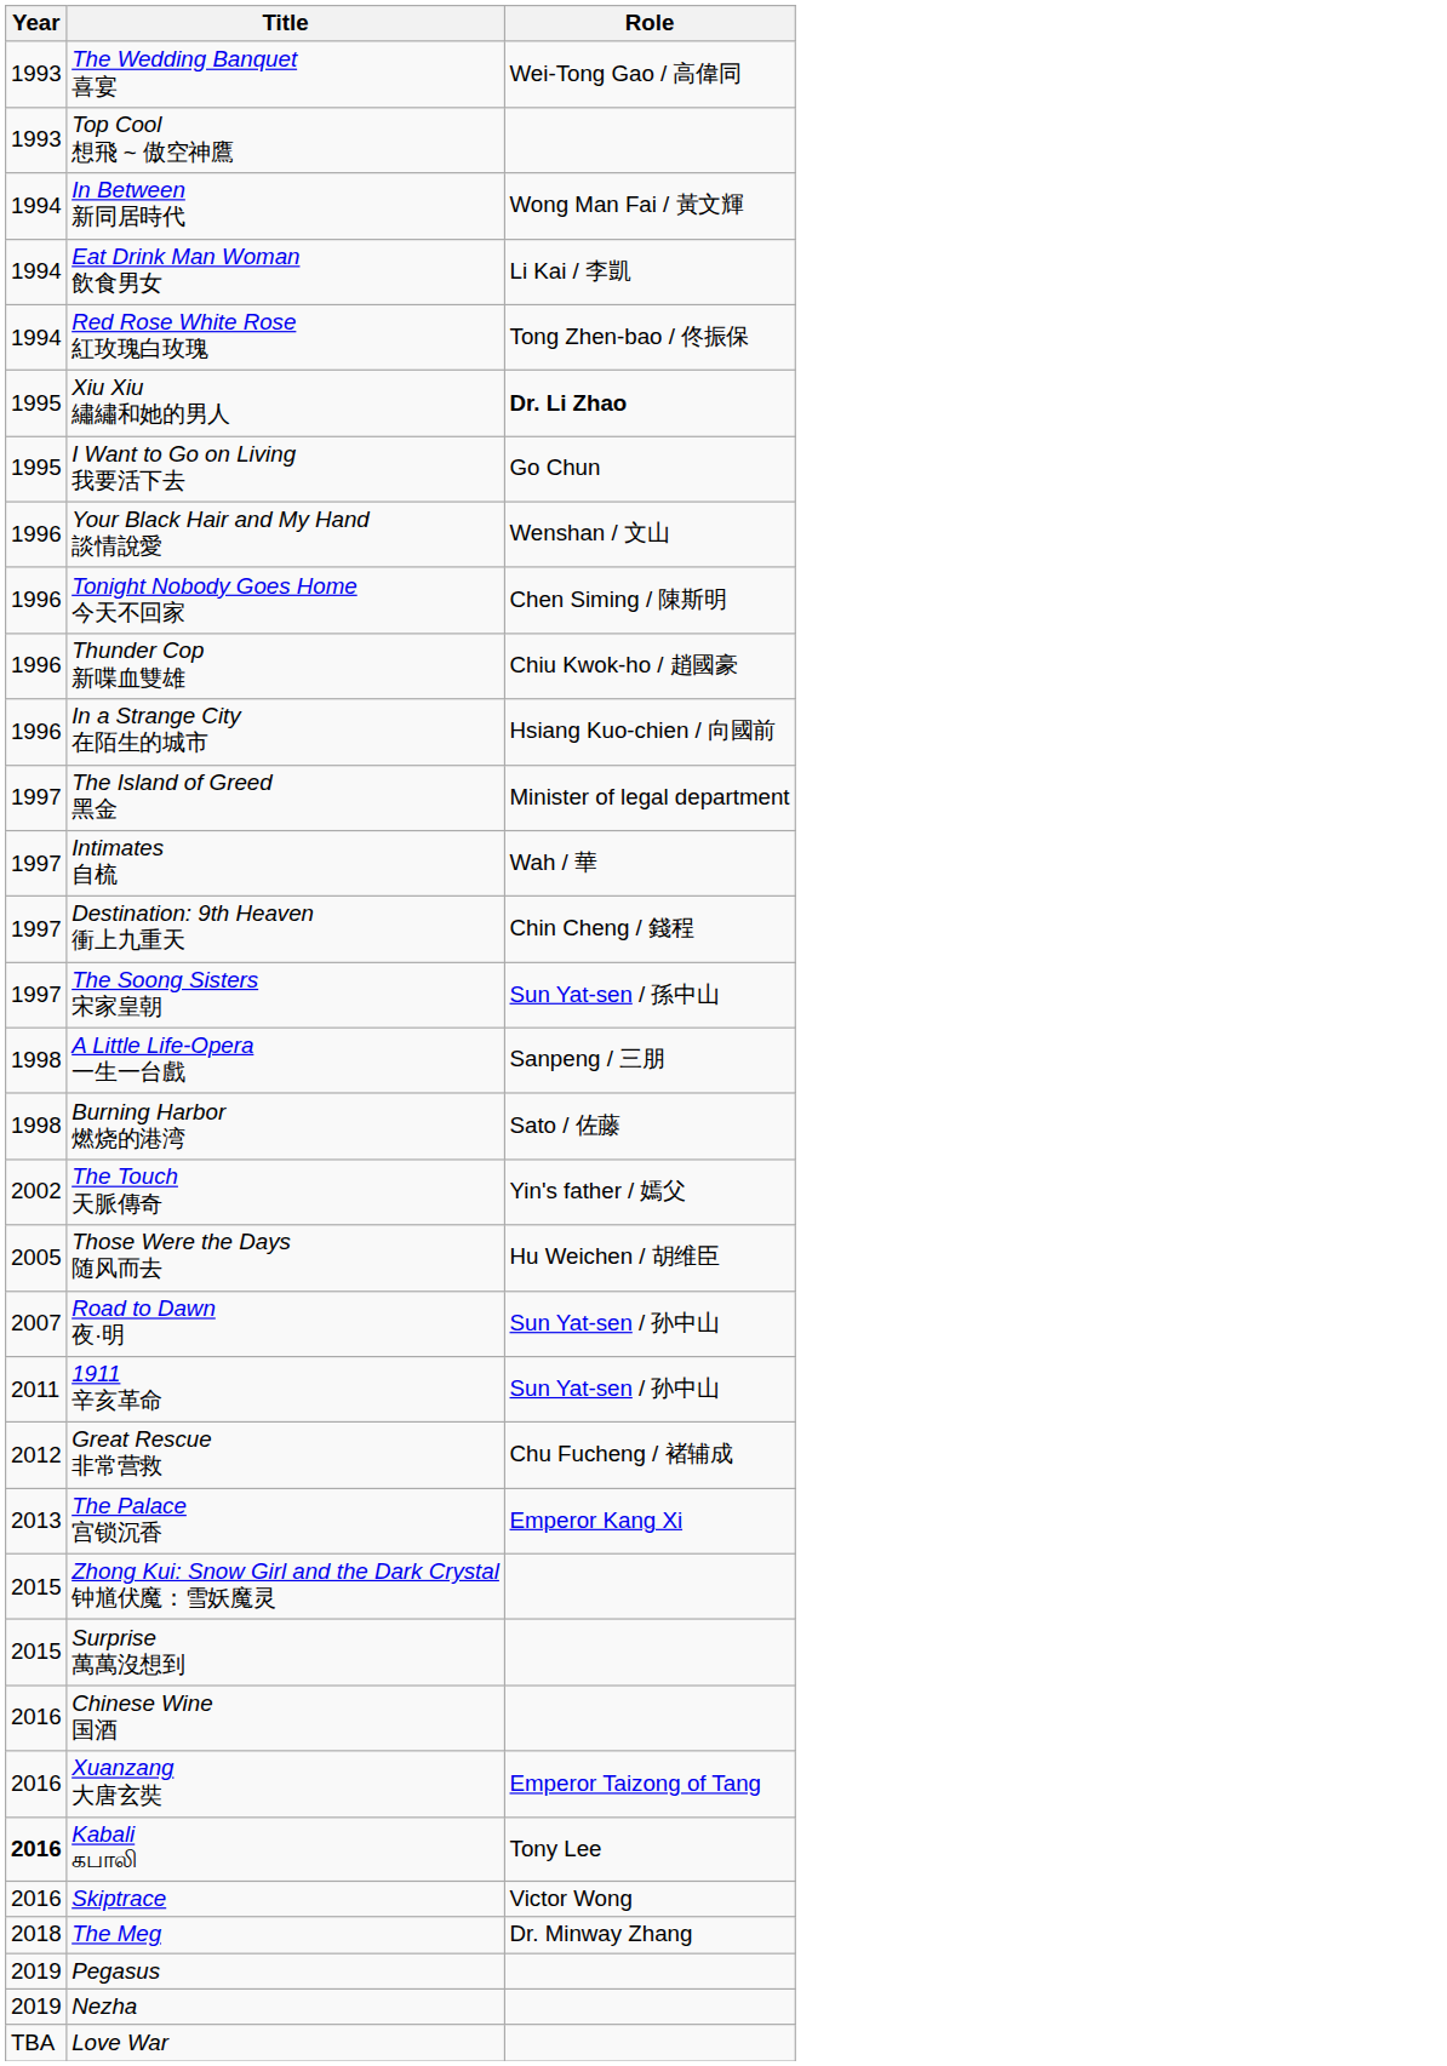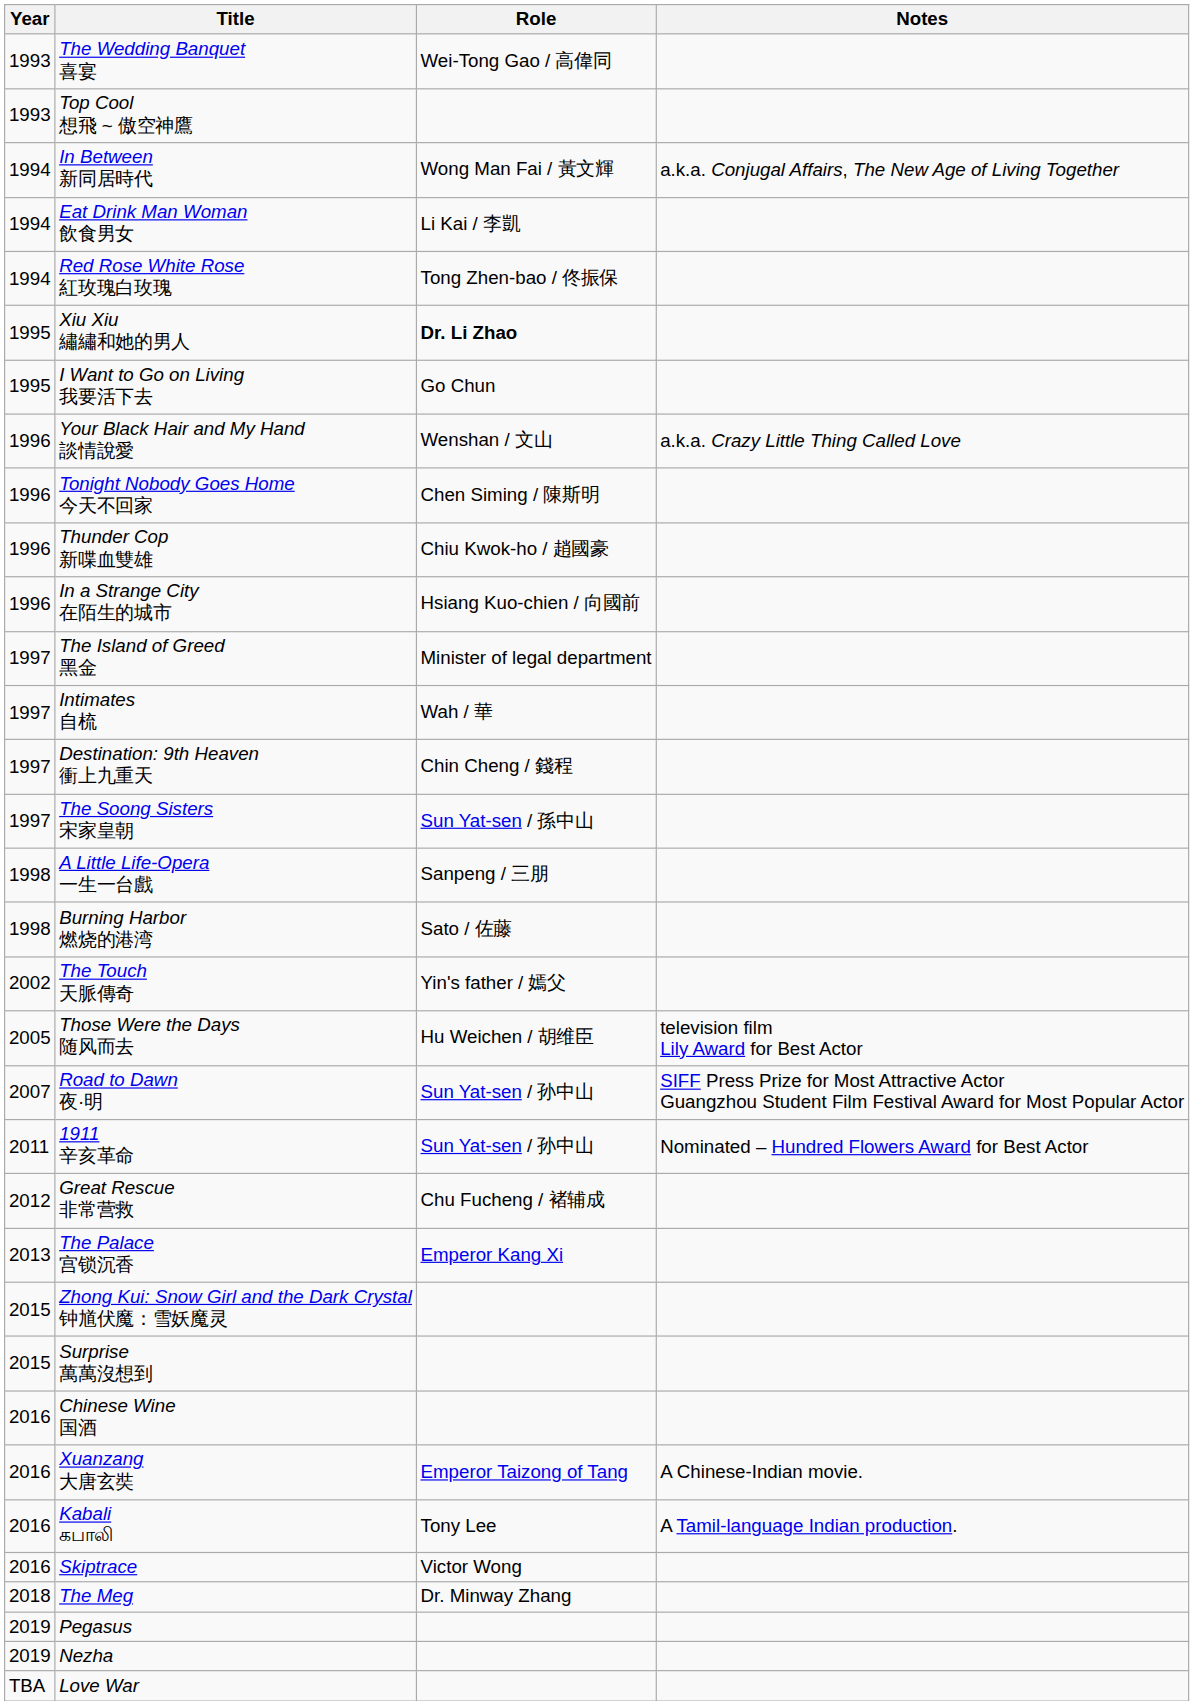+ column: Notes | a.k.a. Conjugal Affairs, The New Age of Living Together | a.k.a. Crazy Little Thing Called Love | television film Lily Award for Best Actor | SIFF Press Prize for Most Attractive Actor Guangzhou Student Film Festival Award for Most Popular Actor | Nominated – Hundred Flowers Award for Best Actor | A Chinese-Indian movie. | A Tamil-language Indian production.
Kabali கபாலி | Year: bold -> normal
